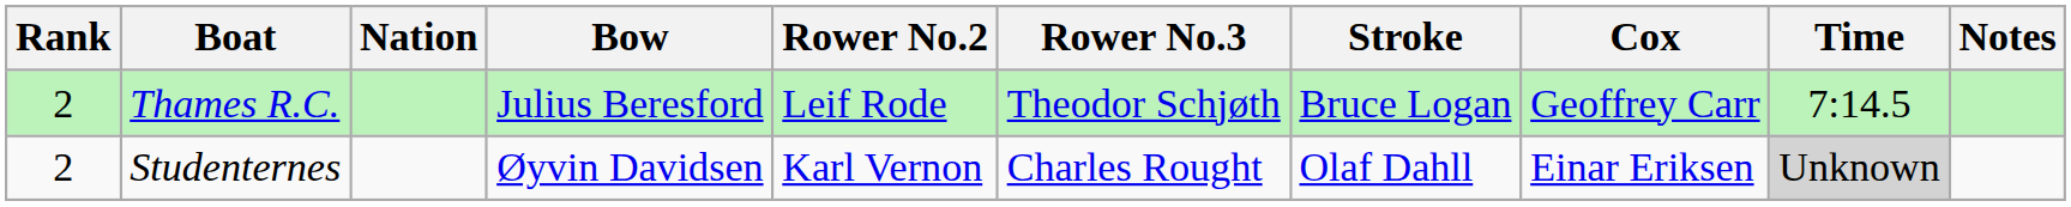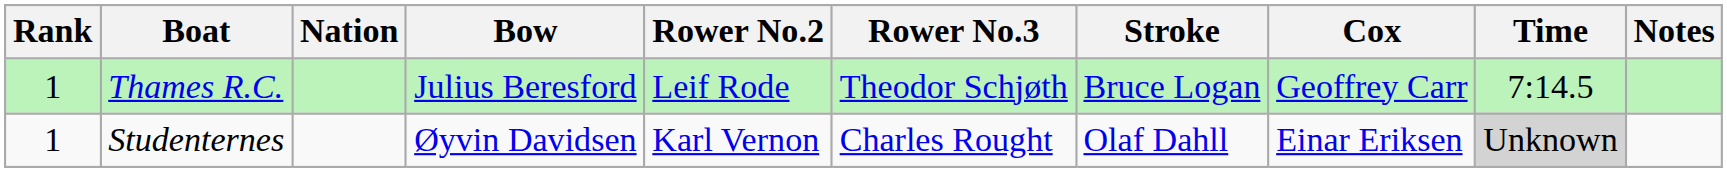Thames R.C. | Rank: 2 -> 1
Studenternes | Rank: 2 -> 1
